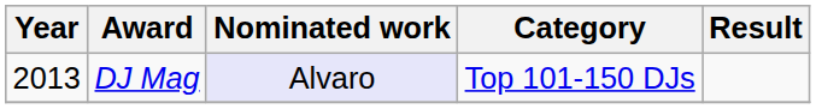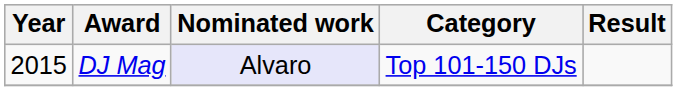DJ Mag | Year: 2013 -> 2015
